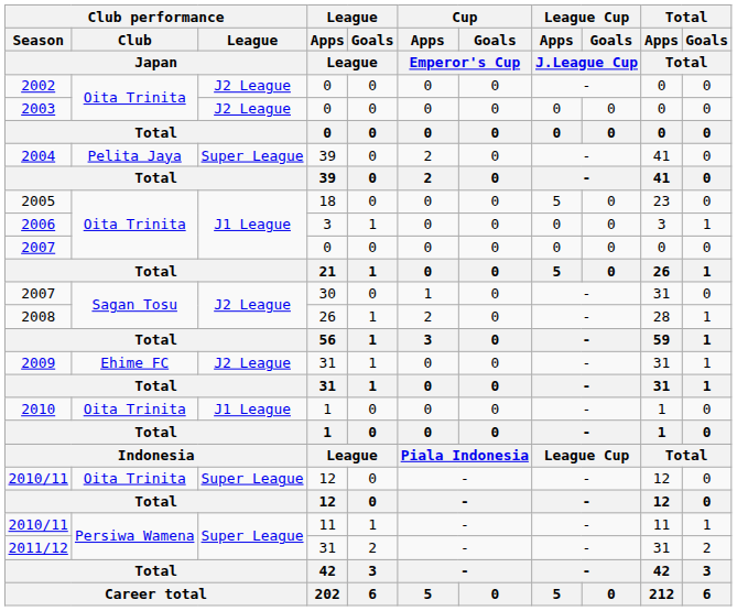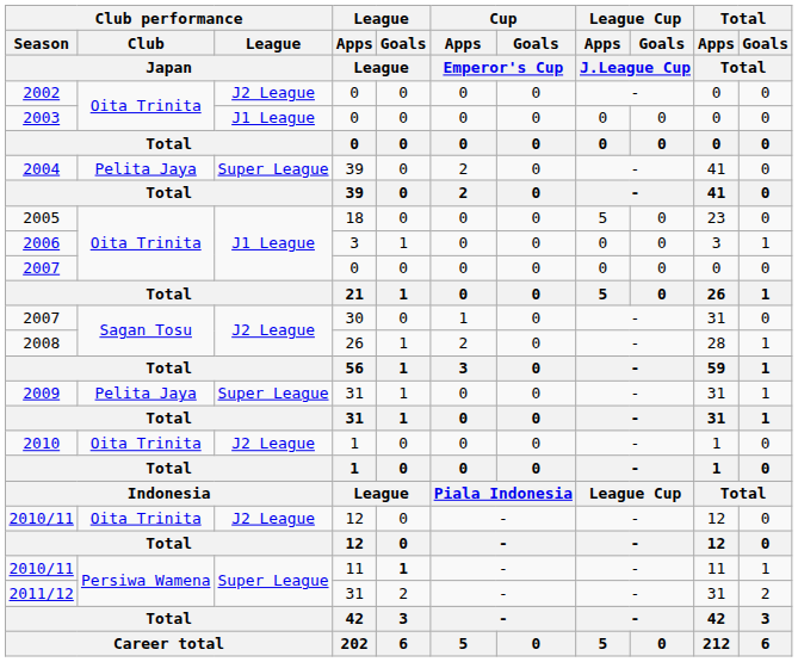2003 | Club performance / League / Japan: J2 League -> J1 League
2009 | Club performance / Club / Japan: Ehime FC -> Pelita Jaya
2009 | Club performance / League / Japan: J2 League -> Super League
2010 | Club performance / League / Japan: J1 League -> J2 League
2010/11 / 12 | Club performance / League / Japan: Super League -> J2 League
2010/11 / 11 | League / Goals / League: normal -> bold
